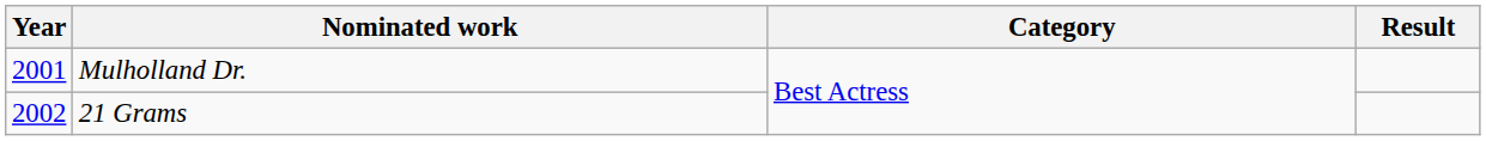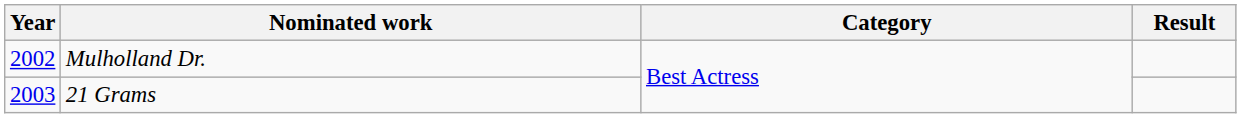Mulholland Dr. | Year: 2001 -> 2002
21 Grams | Year: 2002 -> 2003
